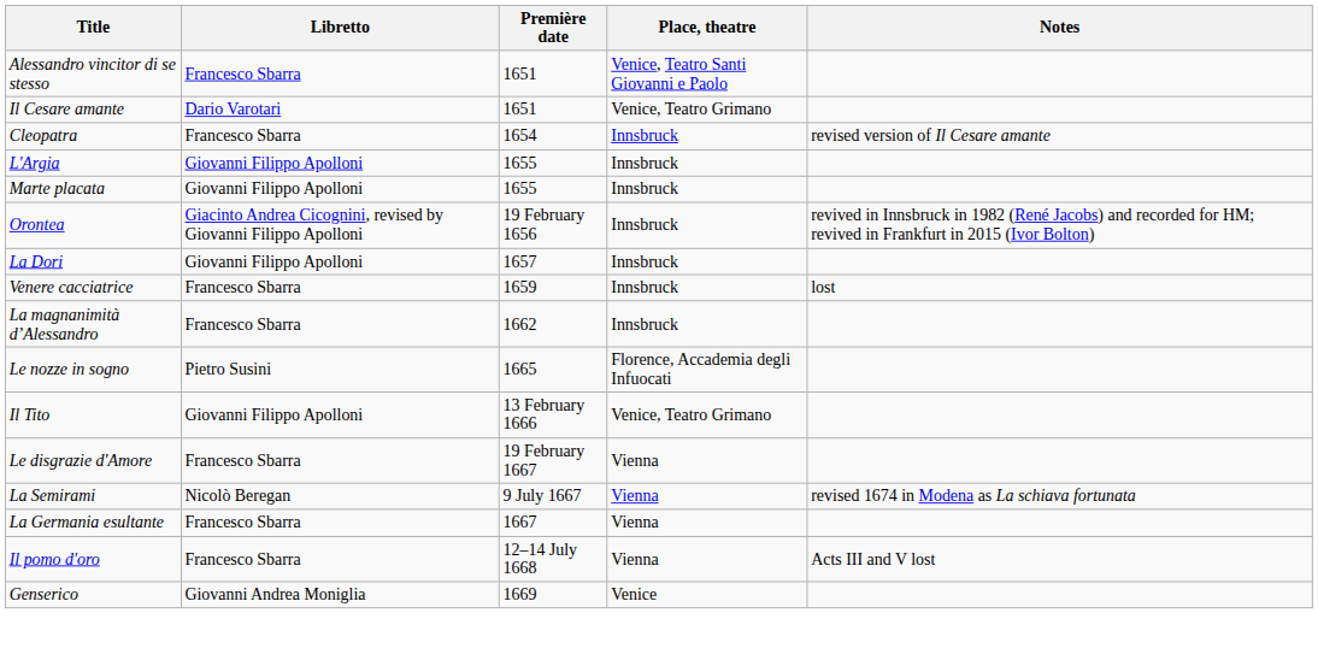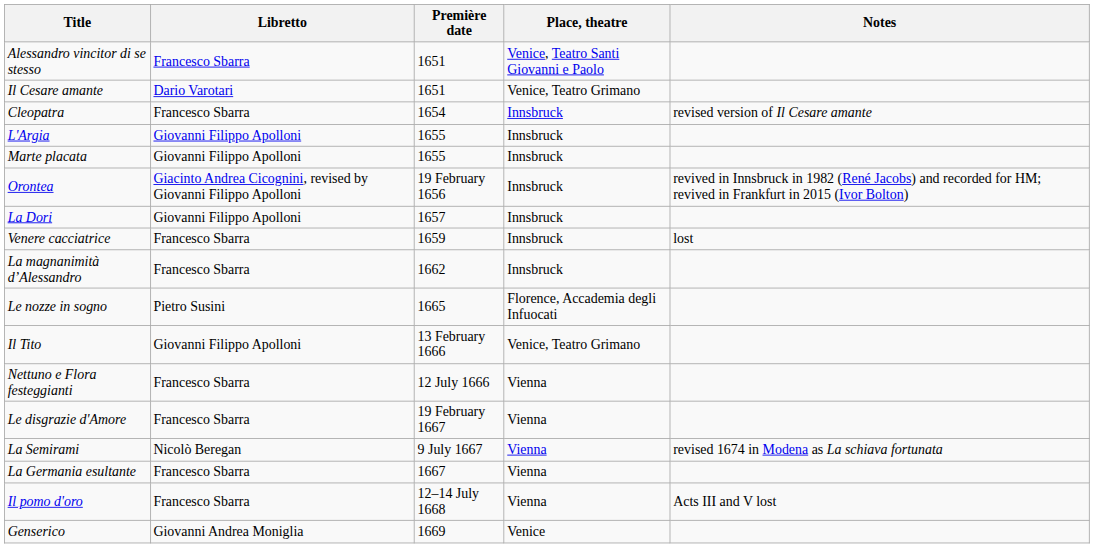+ row: Nettuno e Flora festeggianti | Francesco Sbarra | 12 July 1666 | Vienna
